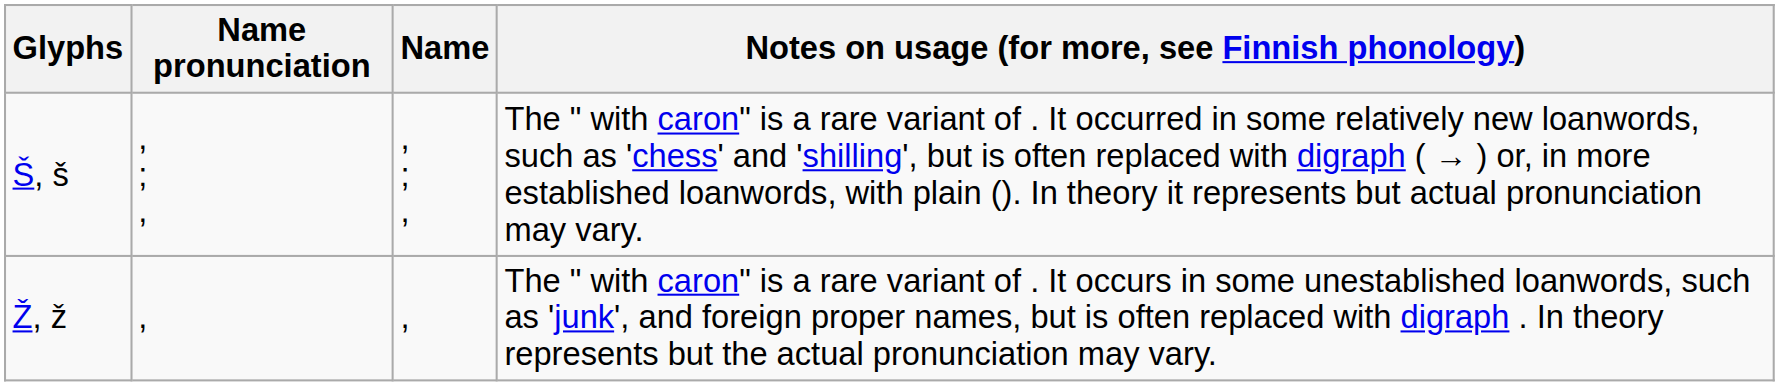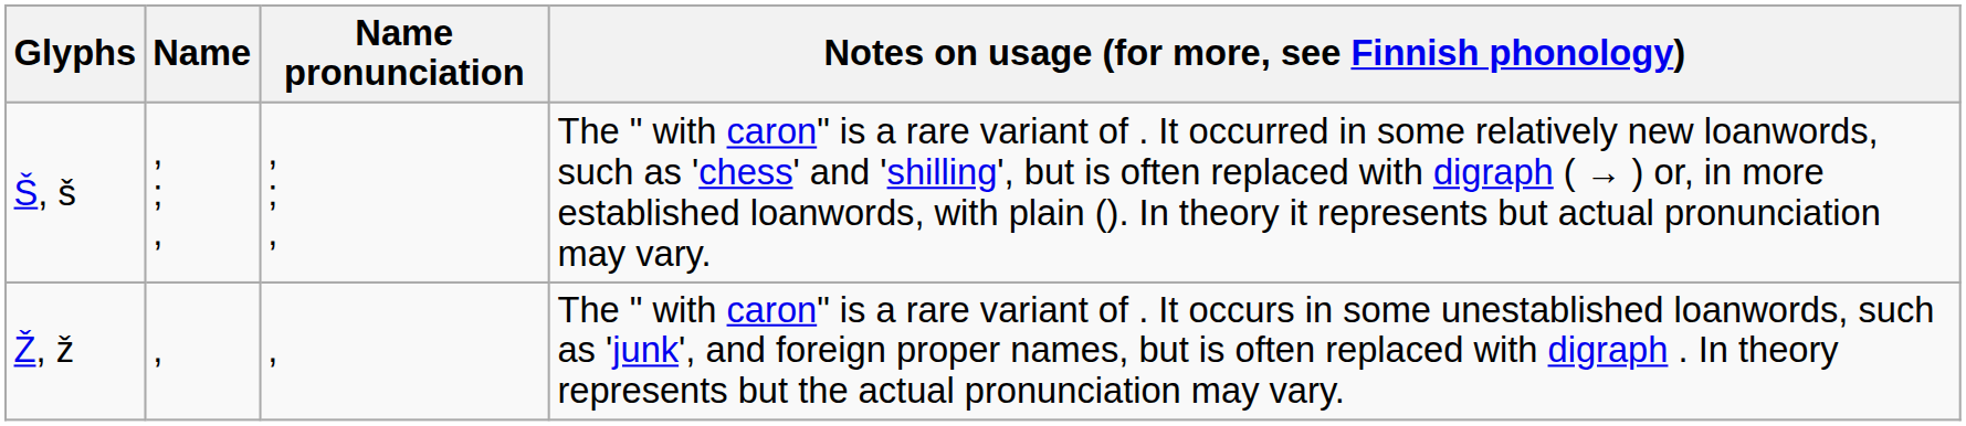columns swapped: Name <-> Name pronunciation
